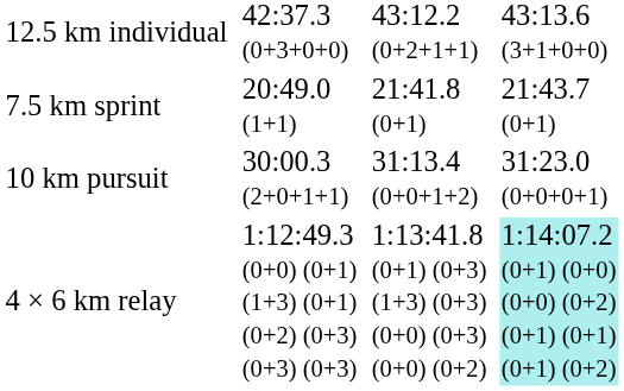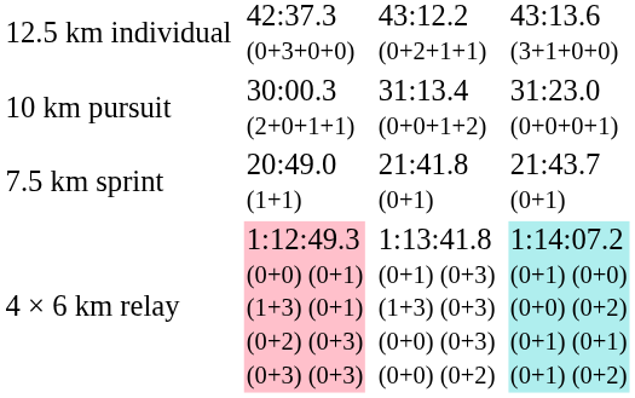rows swapped: 7.5 km sprint <-> 10 km pursuit
4 × 6 km relay | column 3: no background -> pink background
